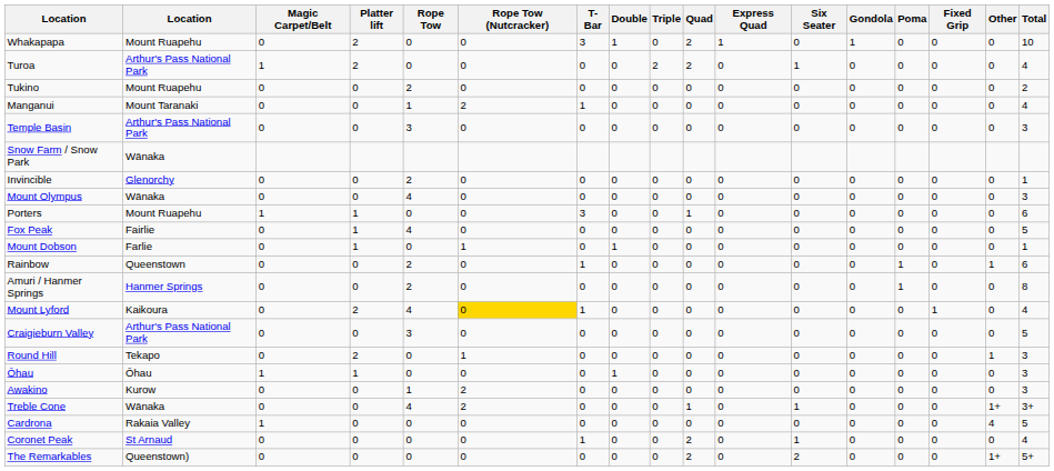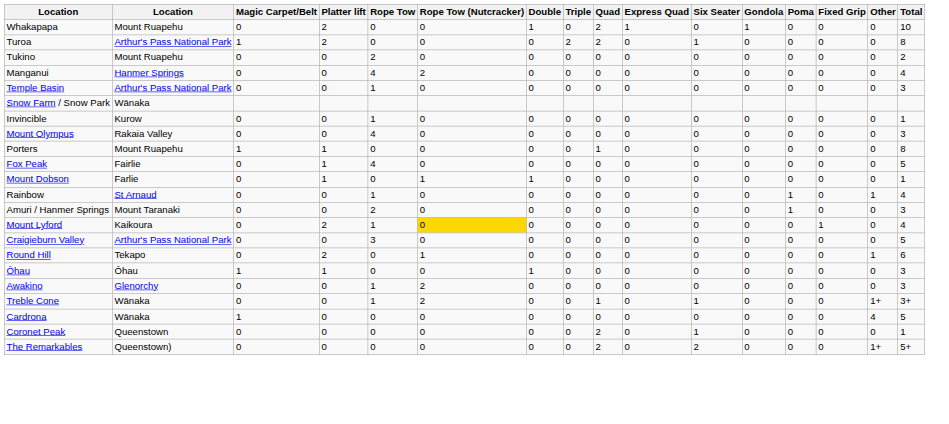- column: T-Bar | 3 | 0 | 0 | 1 | 0 | 0 | 0 | 3 | 0 | 0 | 1 | 0 | 1 | 0 | 0 | 0 | 0 | 0 | 0 | 1 | 0
Turoa | Total: 4 -> 8
Manganui | column 2: Mount Taranaki -> Hanmer Springs
Manganui | Rope Tow: 1 -> 4
Temple Basin | Rope Tow: 3 -> 1
Invincible | column 2: Glenorchy -> Kurow
Invincible | Rope Tow: 2 -> 1
Mount Olympus | column 2: Wānaka -> Rakaia Valley
Porters | Total: 6 -> 8
Rainbow | column 2: Queenstown -> St Arnaud
Rainbow | Rope Tow: 2 -> 1
Rainbow | Total: 6 -> 4
Amuri / Hanmer Springs | column 2: Hanmer Springs -> Mount Taranaki
Amuri / Hanmer Springs | Total: 8 -> 3
Mount Lyford | Rope Tow: 4 -> 1
Round Hill | Total: 3 -> 6
Awakino | column 2: Kurow -> Glenorchy
Treble Cone | Rope Tow: 4 -> 1
Cardrona | column 2: Rakaia Valley -> Wānaka
Coronet Peak | column 2: St Arnaud -> Queenstown
Coronet Peak | Total: 4 -> 1
